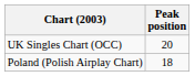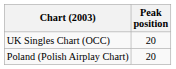Poland (Polish Airplay Chart) | Peak position: 18 -> 20
